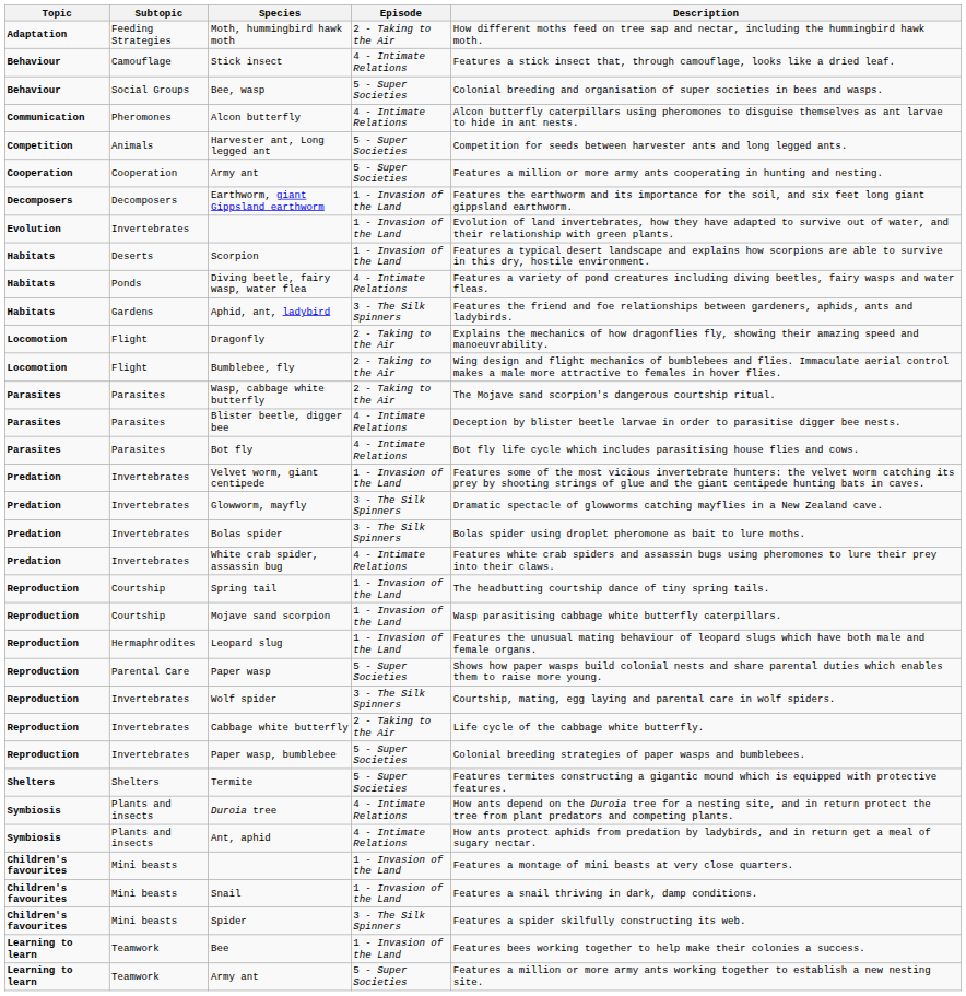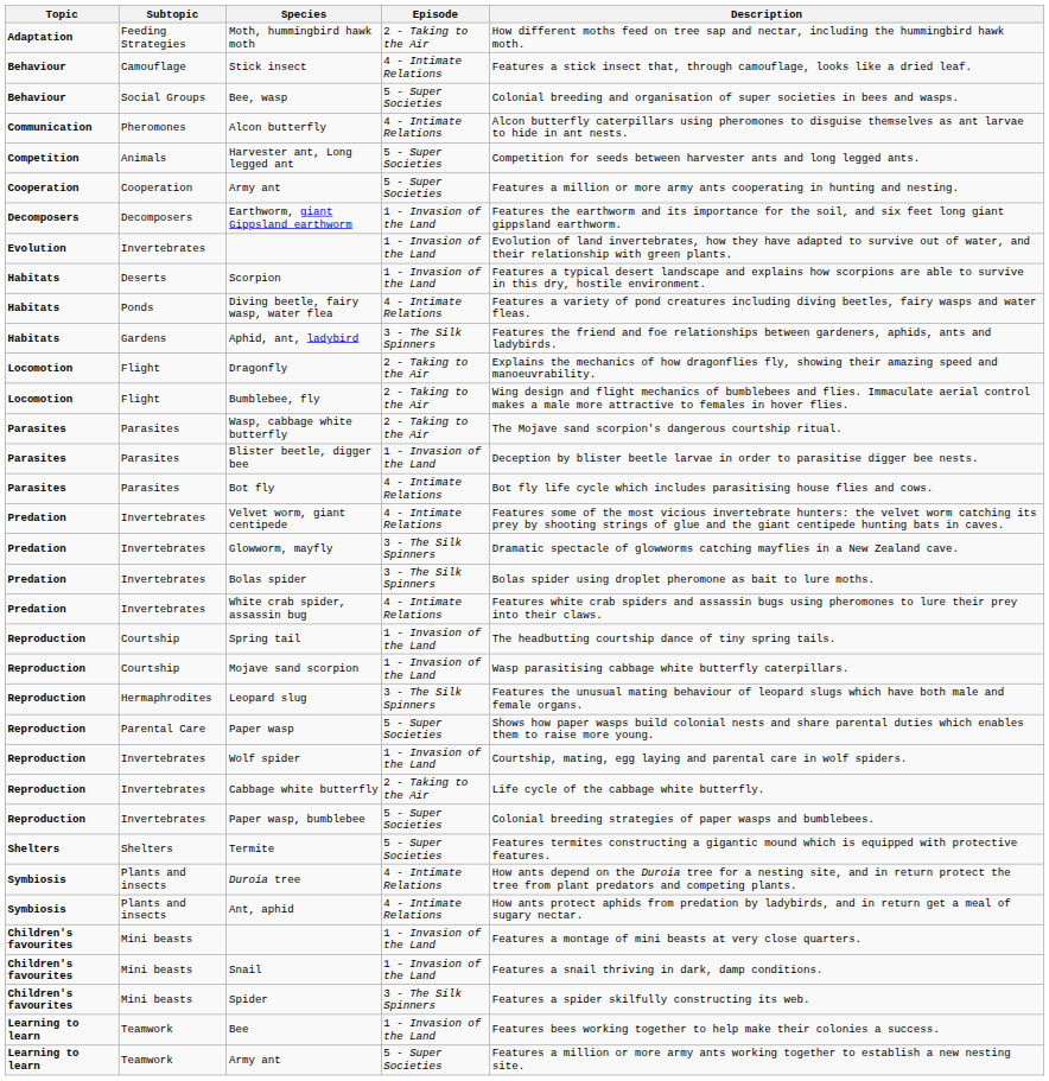Blister beetle, digger bee | Episode: 4 - Intimate Relations -> 1 - Invasion of the Land
Velvet worm, giant centipede | Episode: 1 - Invasion of the Land -> 4 - Intimate Relations
Leopard slug | Episode: 1 - Invasion of the Land -> 3 - The Silk Spinners
Wolf spider | Episode: 3 - The Silk Spinners -> 1 - Invasion of the Land
